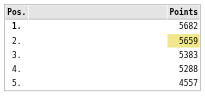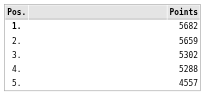2. | Points: khaki background -> no background
3. | Points: 5383 -> 5302
